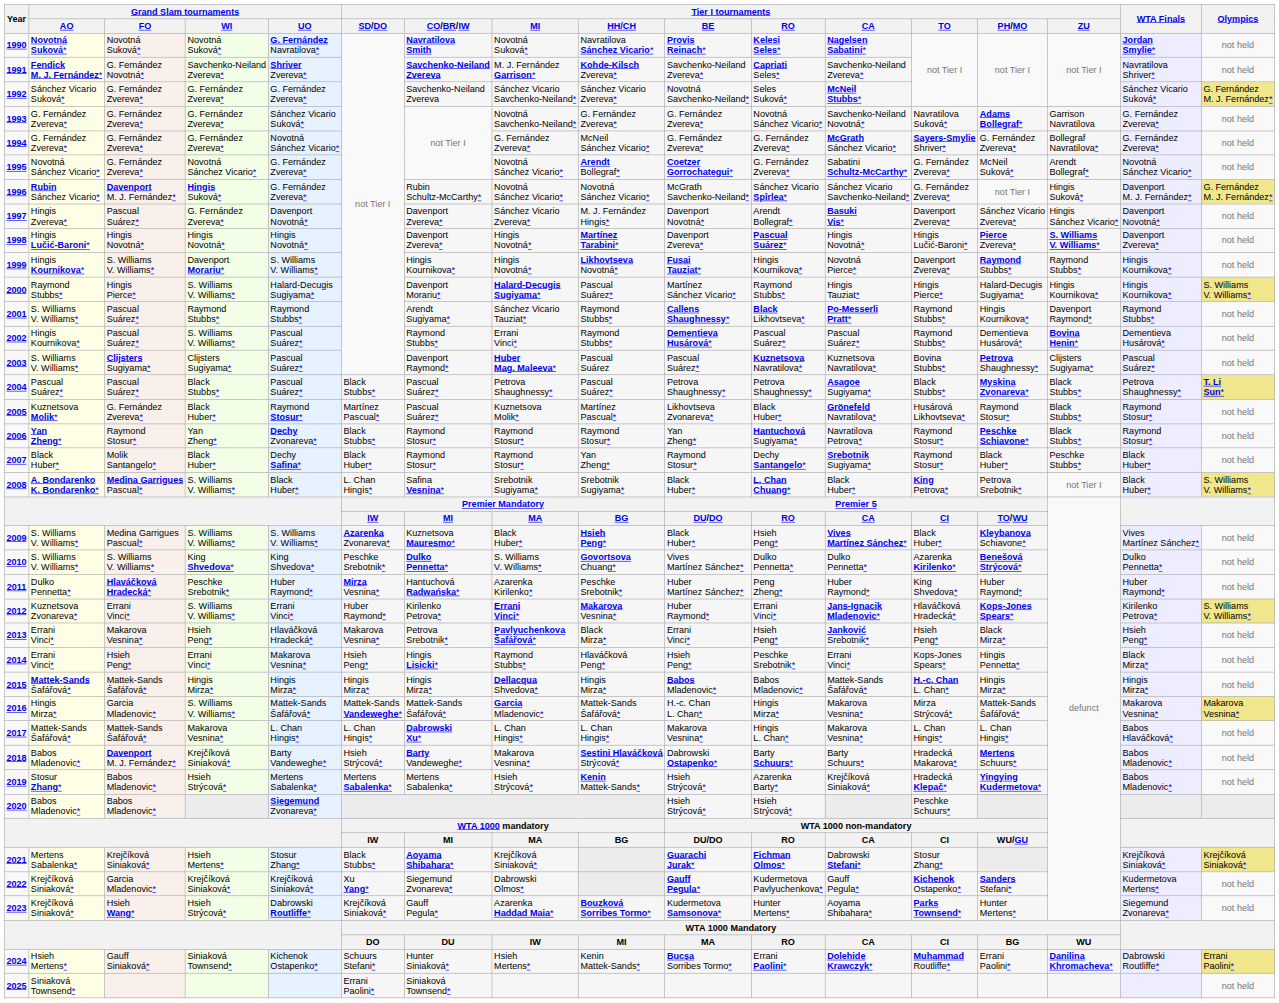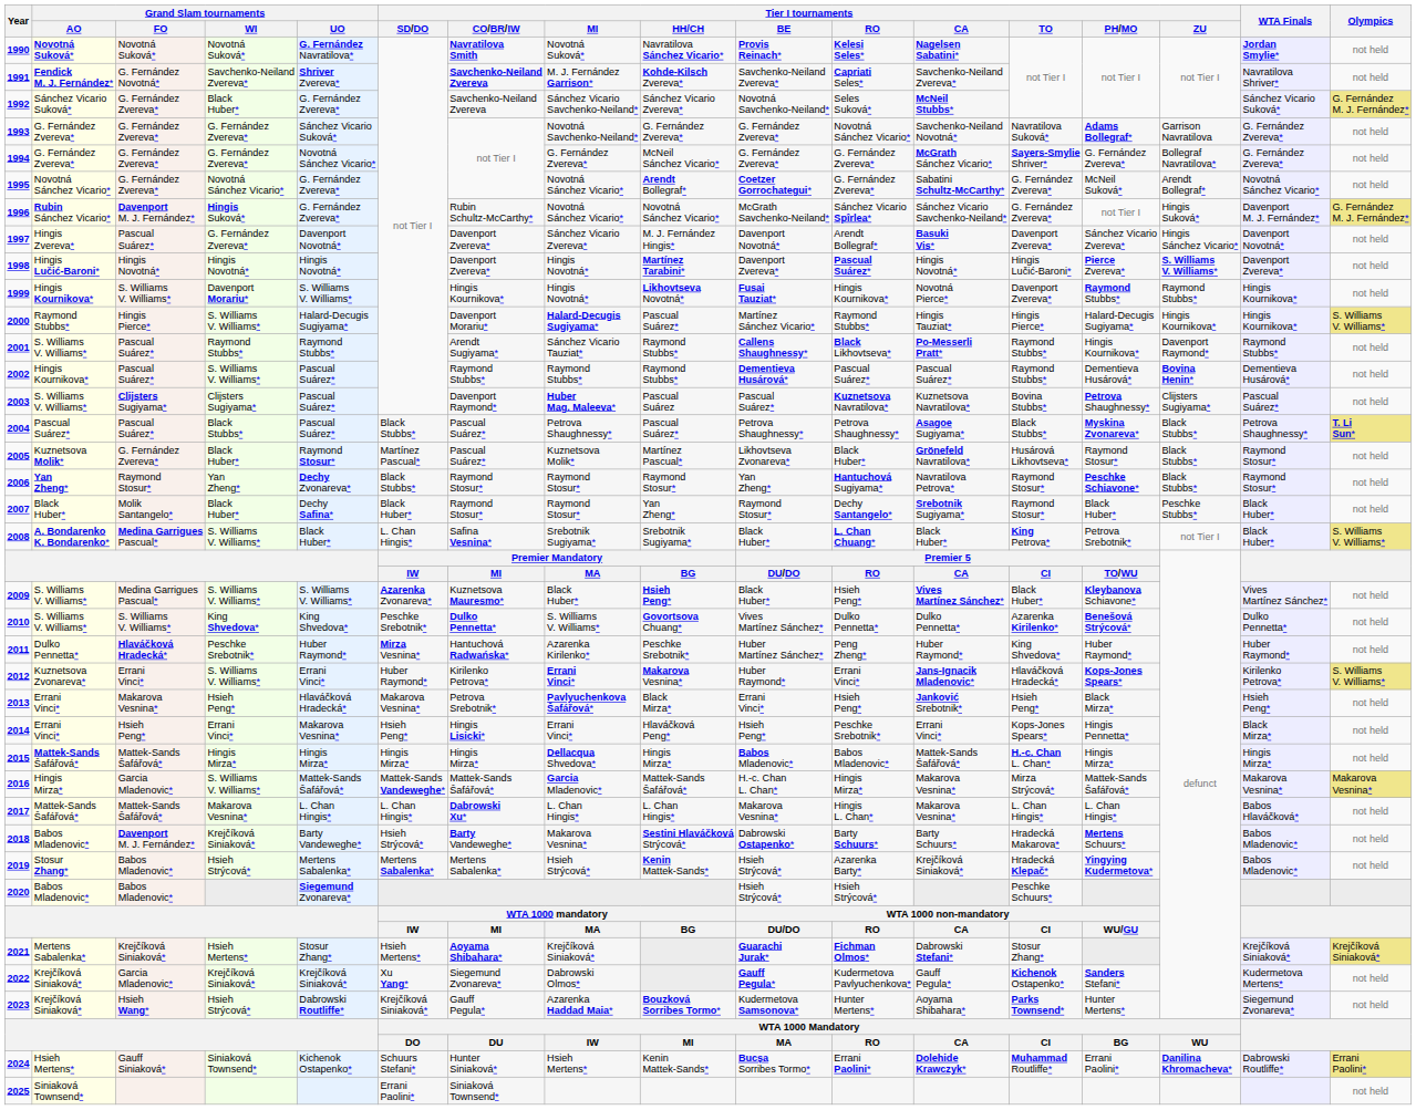1992 | Grand Slam tournaments / WI: G. Fernández Zvereva* -> Black Huber*
2002 | Tier I tournaments / MI: Errani Vinci* -> Raymond Stubbs*
2014 | Tier I tournaments / MI: Raymond Stubbs* -> Errani Vinci*
2021 | Tier I tournaments / SD/DO: Black Stubbs* -> Hsieh Mertens*
